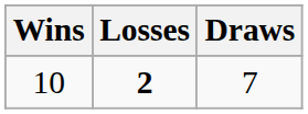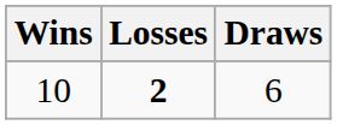10 | Draws: 7 -> 6
